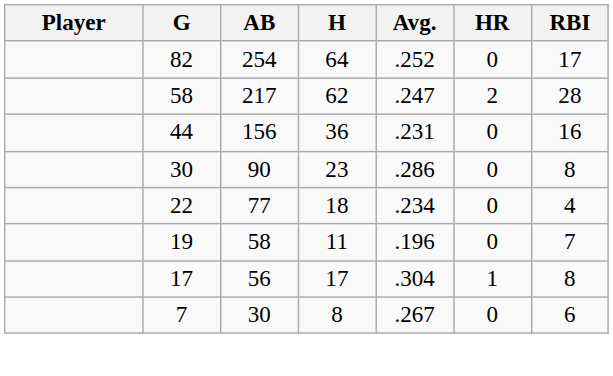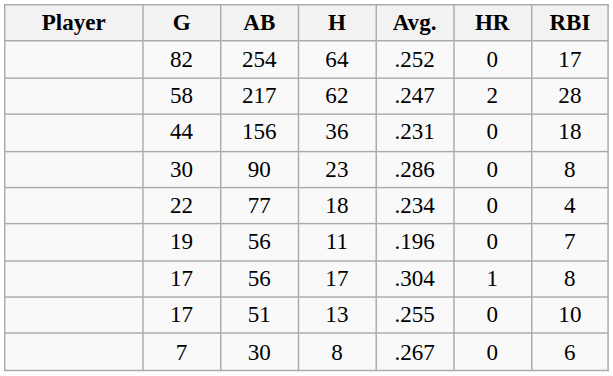36 | RBI: 16 -> 18
11 | AB: 58 -> 56
+ row: 17 | 51 | 13 | .255 | 0 | 10
